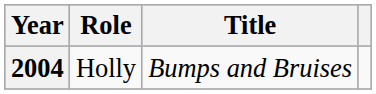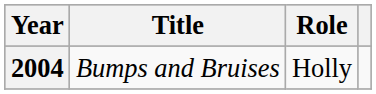columns swapped: Title <-> Role
